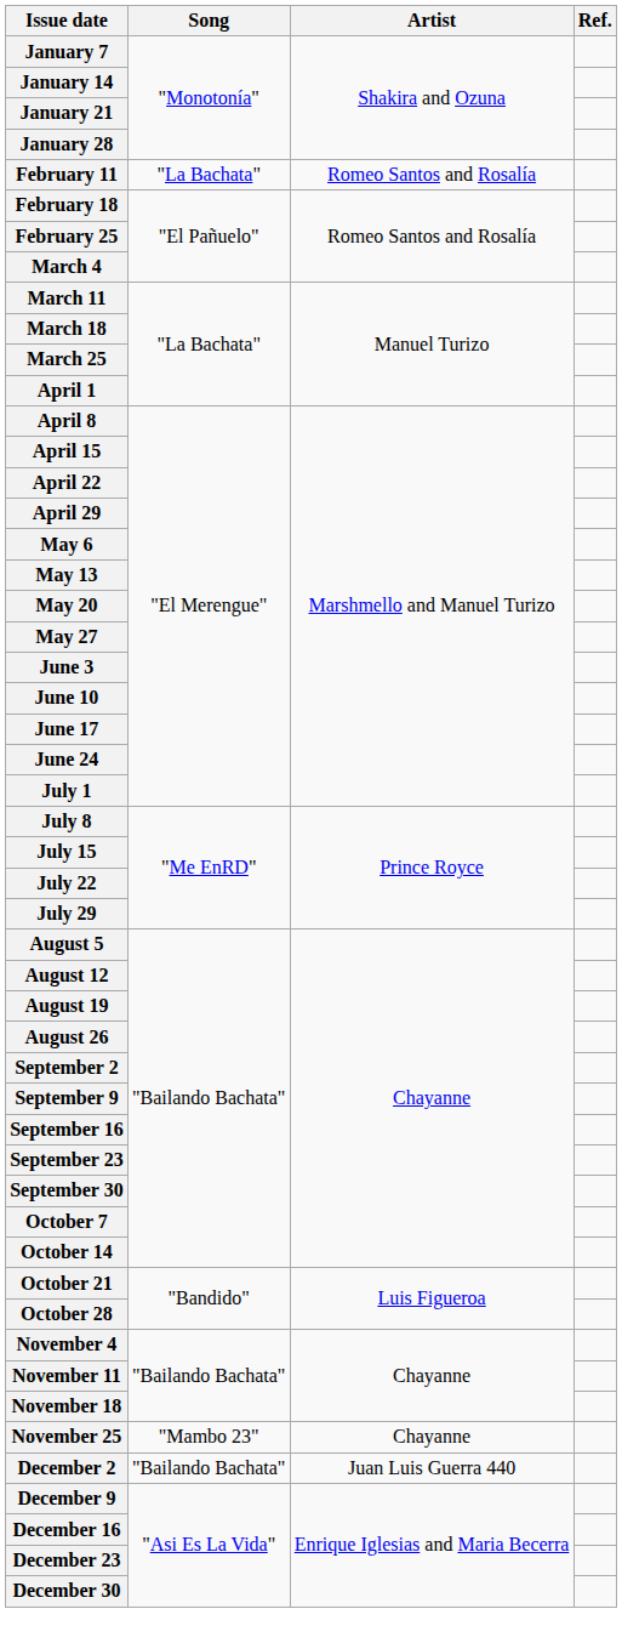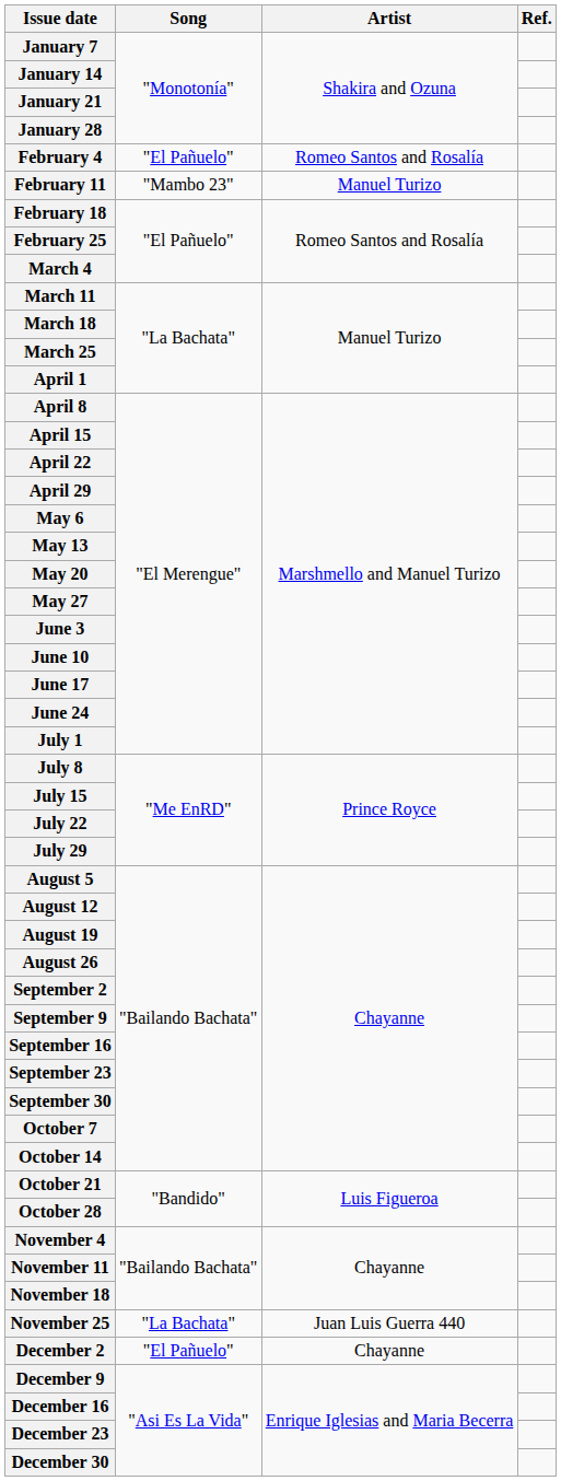+ row: February 4 | "El Pañuelo" | Romeo Santos and Rosalía
February 11 | Song: "La Bachata" -> "Mambo 23"
February 11 | Artist: Romeo Santos and Rosalía -> Manuel Turizo
November 25 | Song: "Mambo 23" -> "La Bachata"
November 25 | Artist: Chayanne -> Juan Luis Guerra 440
December 2 | Song: "Bailando Bachata" -> "El Pañuelo"
December 2 | Artist: Juan Luis Guerra 440 -> Chayanne
